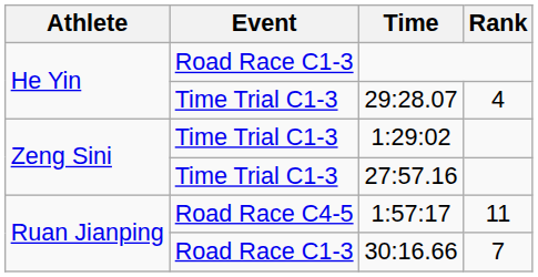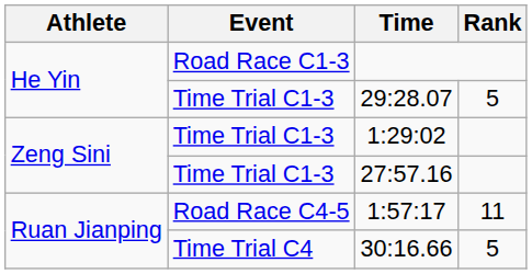29:28.07 | Rank: 4 -> 5
30:16.66 | Event: Road Race C1-3 -> Time Trial C4
30:16.66 | Rank: 7 -> 5
